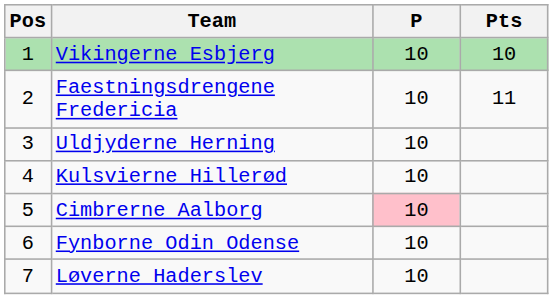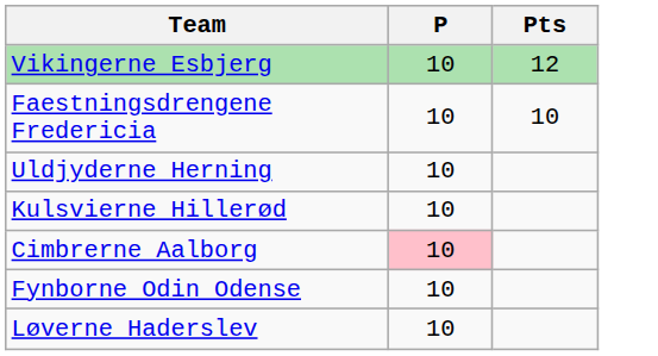- column: Pos | 1 | 2 | 3 | 4 | 5 | 6 | 7
Vikingerne Esbjerg | Pts: 10 -> 12
Faestningsdrengene Fredericia | Pts: 11 -> 10
